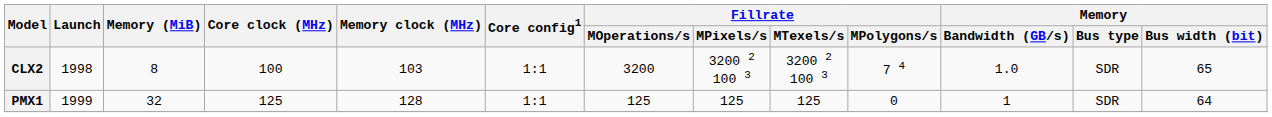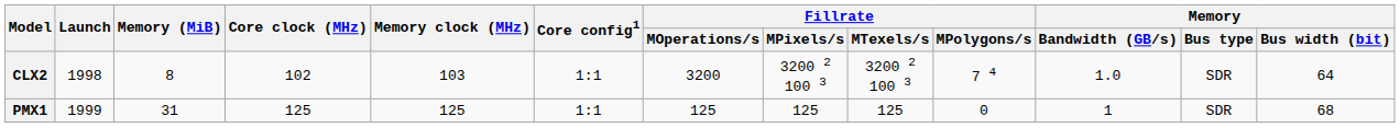CLX2 | Core clock (MHz): 100 -> 102
CLX2 | Memory / Bus width (bit): 65 -> 64
PMX1 | Memory (MiB): 32 -> 31
PMX1 | Memory clock (MHz): 128 -> 125
PMX1 | Memory / Bus width (bit): 64 -> 68
